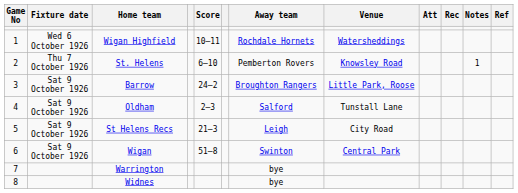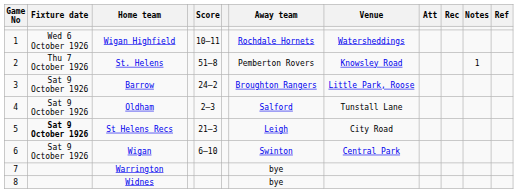St. Helens | Score: 6–10 -> 51–8
St Helens Recs | Fixture date: normal -> bold
Wigan | Score: 51–8 -> 6–10
